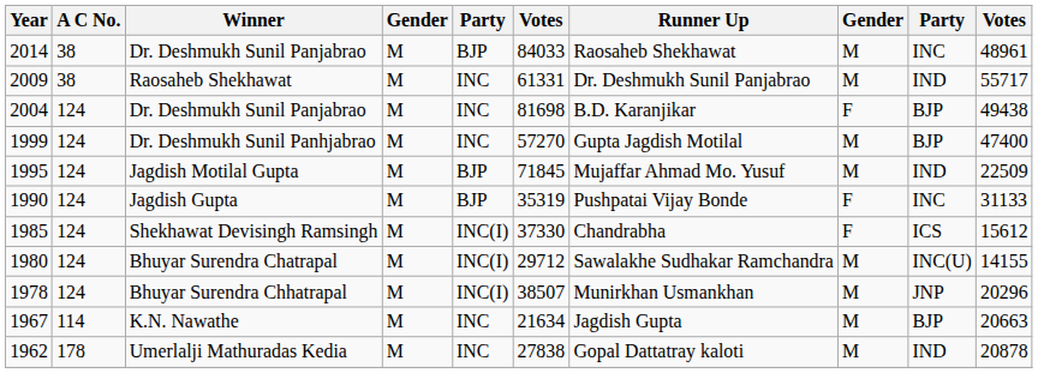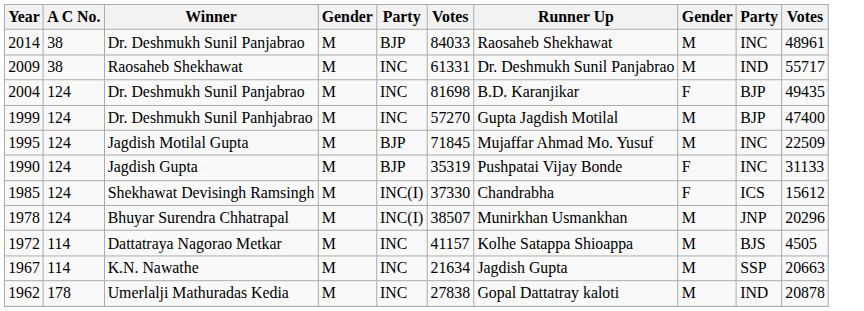2004 / Dr. Deshmukh Sunil Panjabrao | column 10: 49438 -> 49435
Jagdish Motilal Gupta | column 9: IND -> INC
- row: 1980 | 124 | Bhuyar Surendra Chatrapal | M | INC(I) | 29712 | Sawalakhe Sudhakar Ramchandra | M | INC(U) | 14155
+ row: 1972 | 114 | Dattatraya Nagorao Metkar | M | INC | 41157 | Kolhe Satappa Shioappa | M | BJS | 4505
K.N. Nawathe | column 9: BJP -> SSP
